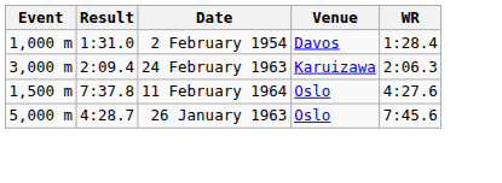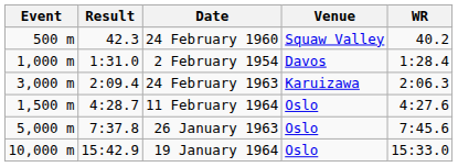+ row: 500 m | 42.3 | 24 February 1960 | Squaw Valley | 40.2
11 February 1964 | Result: 7:37.8 -> 4:28.7
26 January 1963 | Result: 4:28.7 -> 7:37.8
+ row: 10,000 m | 15:42.9 | 19 January 1964 | Oslo | 15:33.0
